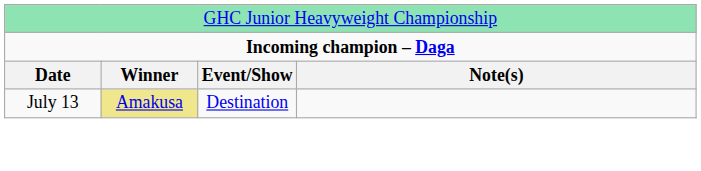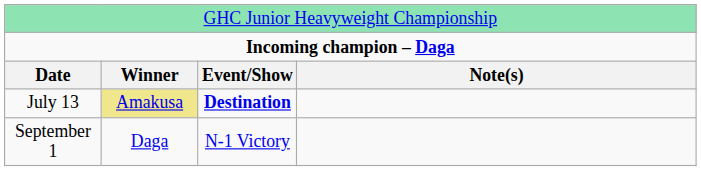July 13 | column 3: normal -> bold
+ row: September 1 | Daga | N-1 Victory
